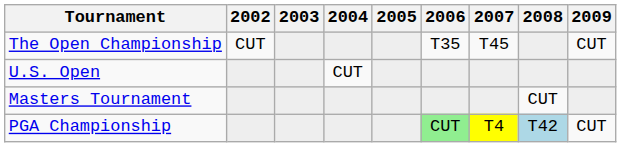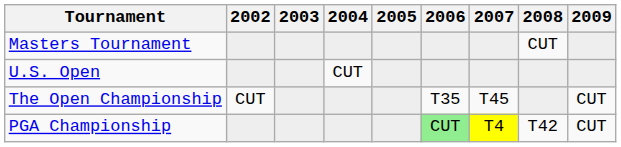rows swapped: Masters Tournament <-> The Open Championship
PGA Championship | 2008: lightblue background -> no background
